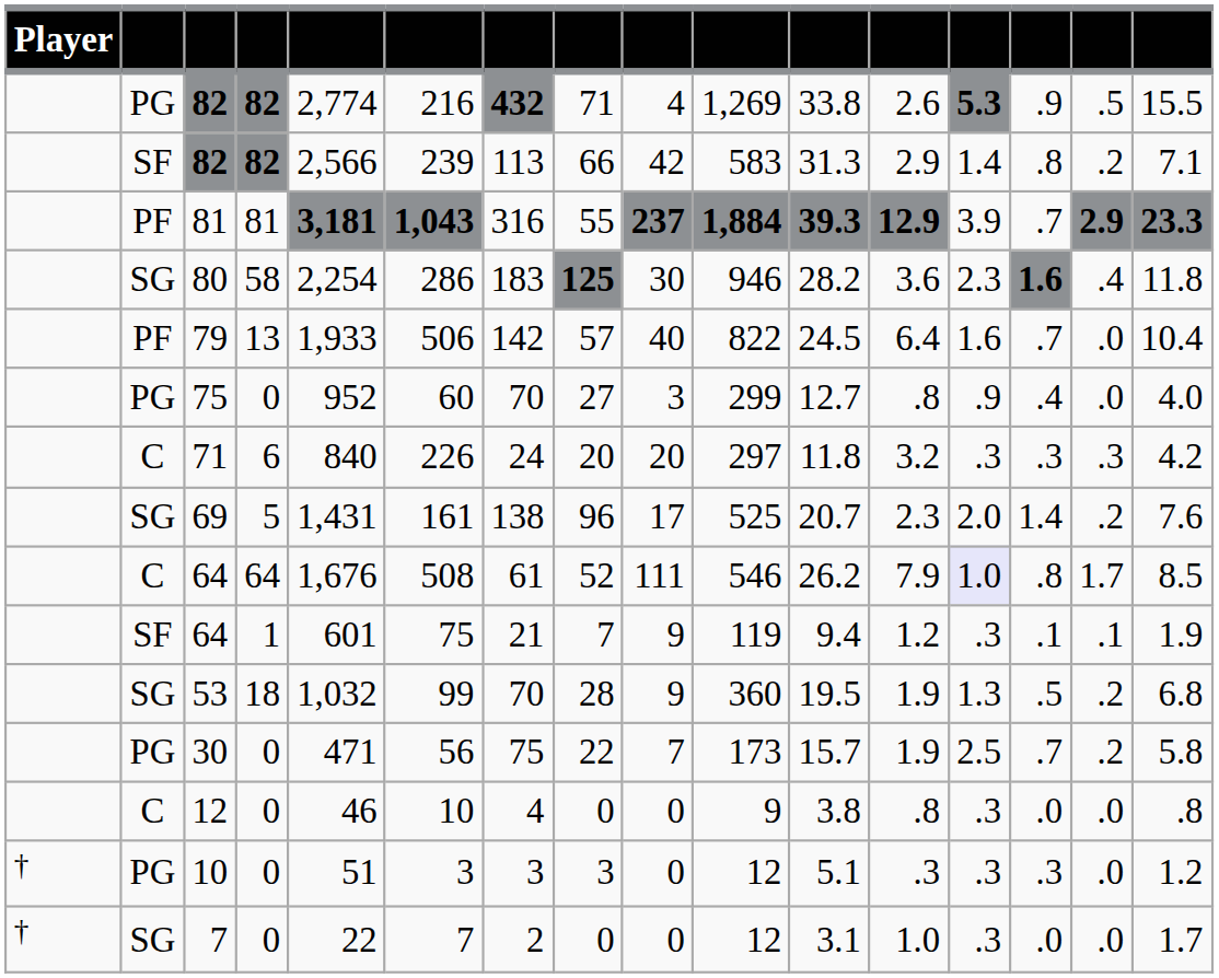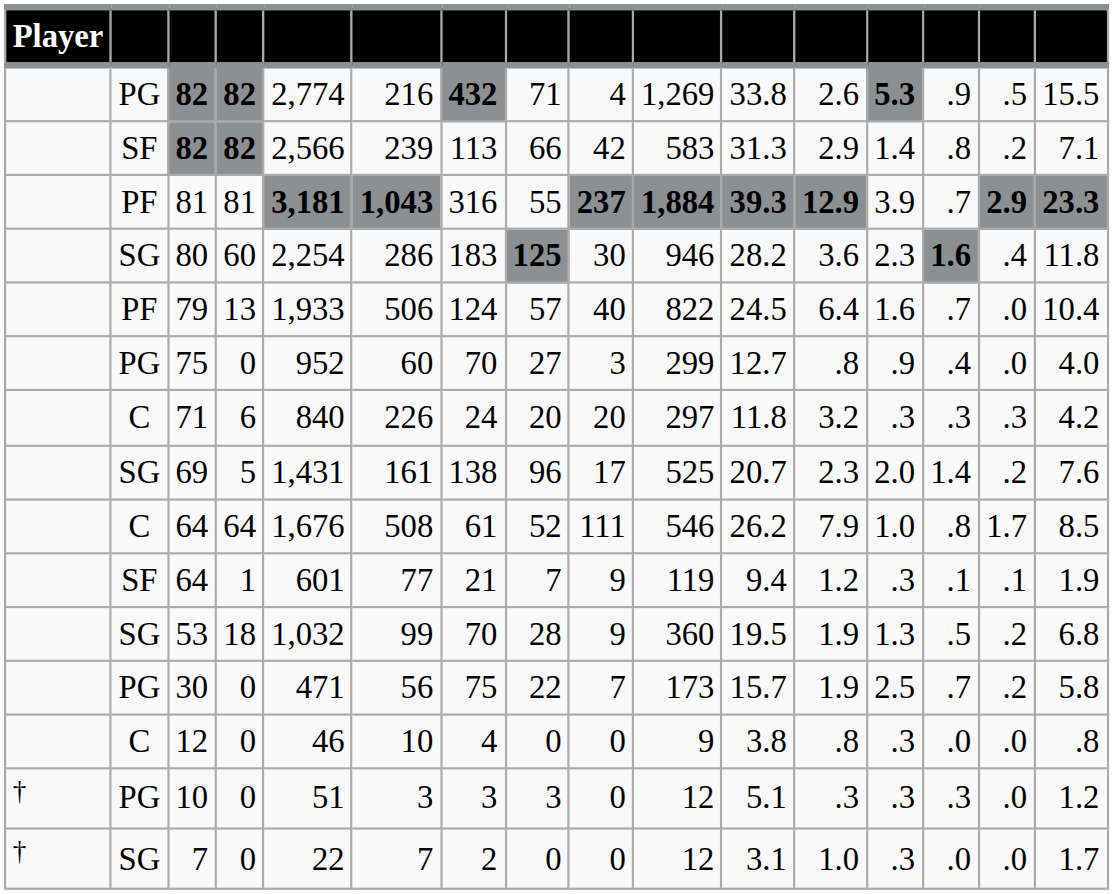80 | column 4: 58 -> 60
79 | column 7: 142 -> 124
C / 64 | column 13: lavender background -> no background
SF / 64 | column 6: 75 -> 77
